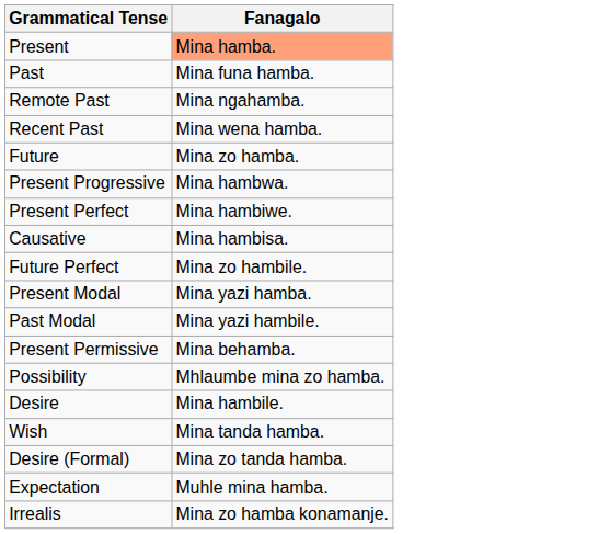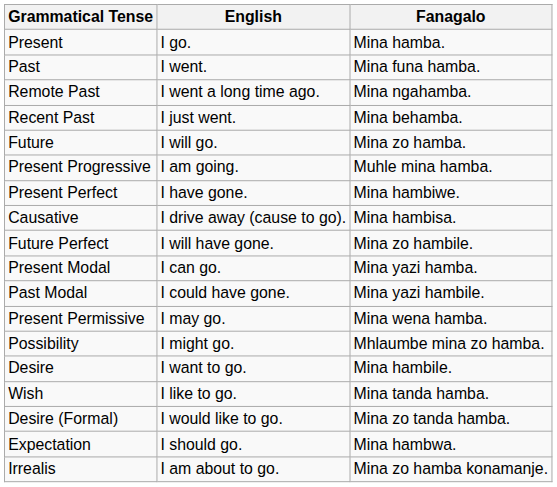+ column: English | I go. | I went. | I went a long time ago. | I just went. | I will go. | I am going. | I have gone. | I drive away (cause to go). | I will have gone. | I can go. | I could have gone. | I may go. | I might go. | I want to go. | I like to go. | I would like to go. | I should go. | I am about to go.
Present | Fanagalo: lightsalmon background -> no background
Recent Past | Fanagalo: Mina wena hamba. -> Mina behamba.
Present Progressive | Fanagalo: Mina hambwa. -> Muhle mina hamba.
Present Permissive | Fanagalo: Mina behamba. -> Mina wena hamba.
Expectation | Fanagalo: Muhle mina hamba. -> Mina hambwa.
